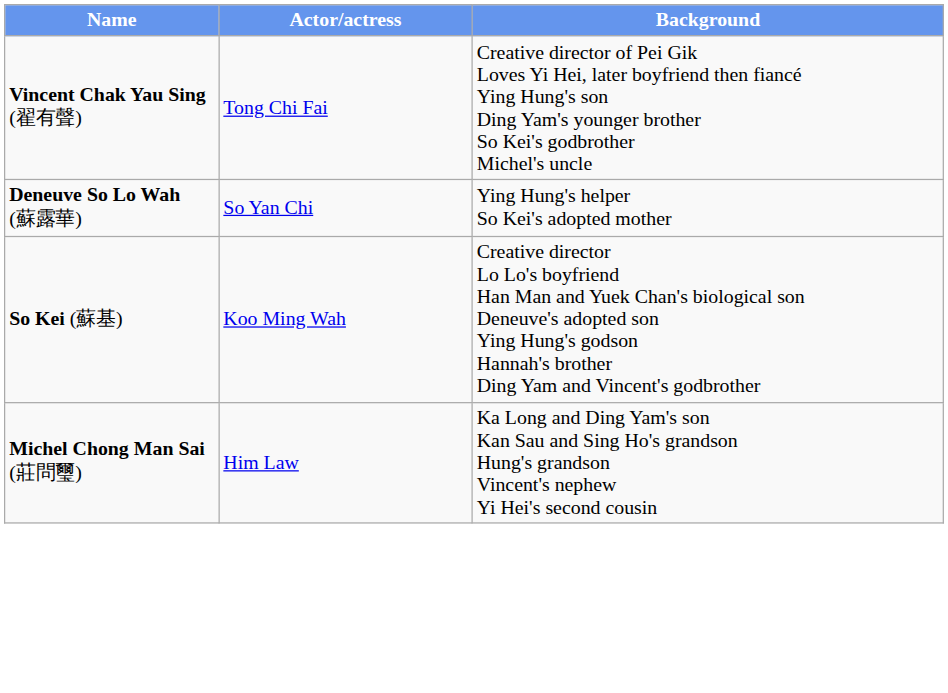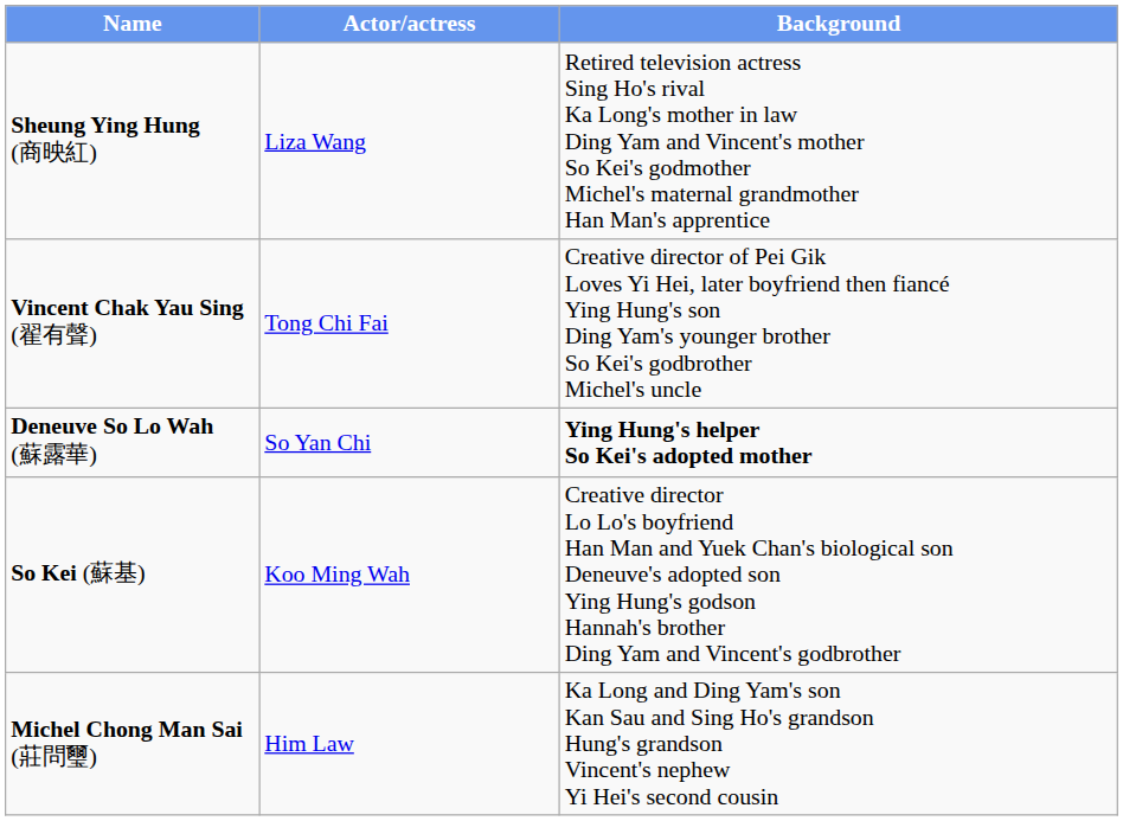+ row: Sheung Ying Hung (商映紅) | Liza Wang | Retired television actress Sing Ho's rival Ka Long's mother in law Ding Yam and Vincent's mother So Kei's godmother Michel's maternal grandmother Han Man's apprentice
Deneuve So Lo Wah (蘇露華) | Background: normal -> bold
